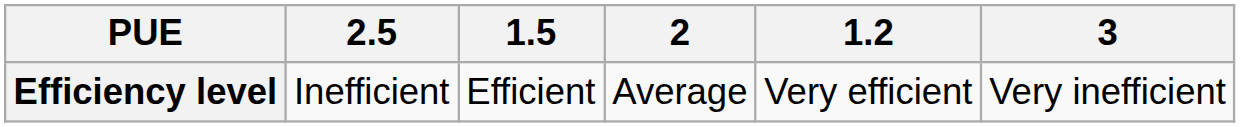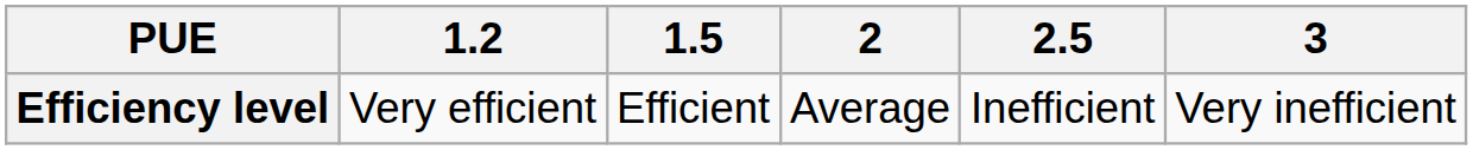columns swapped: 1.2 <-> 2.5
